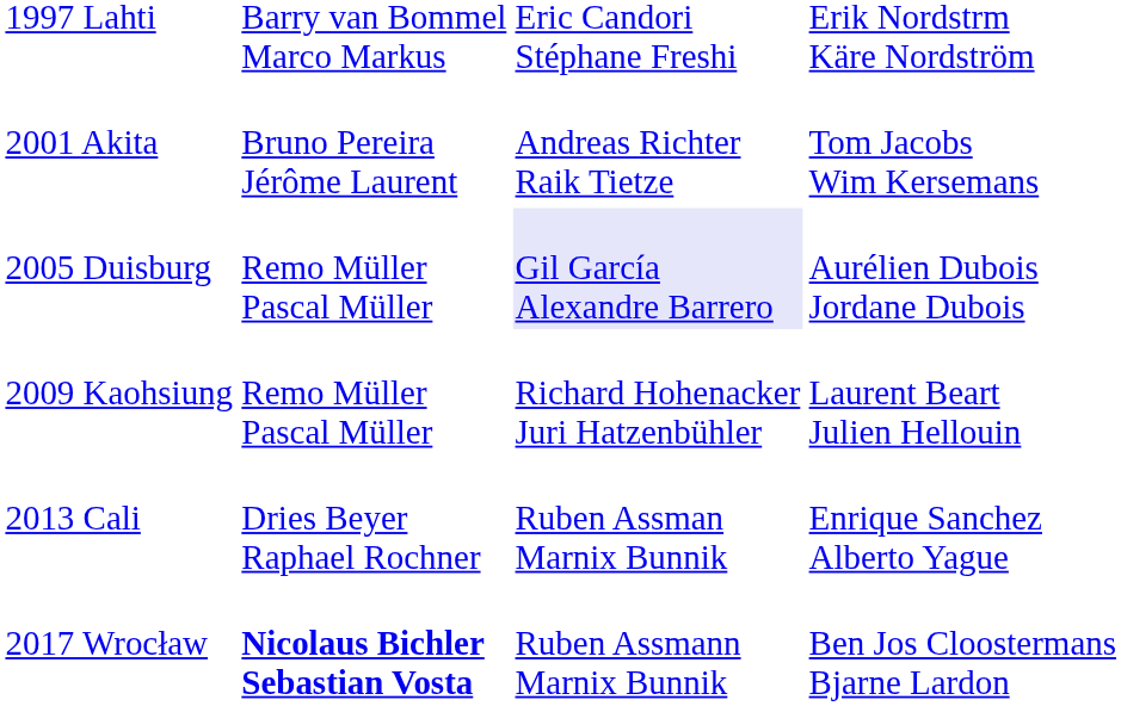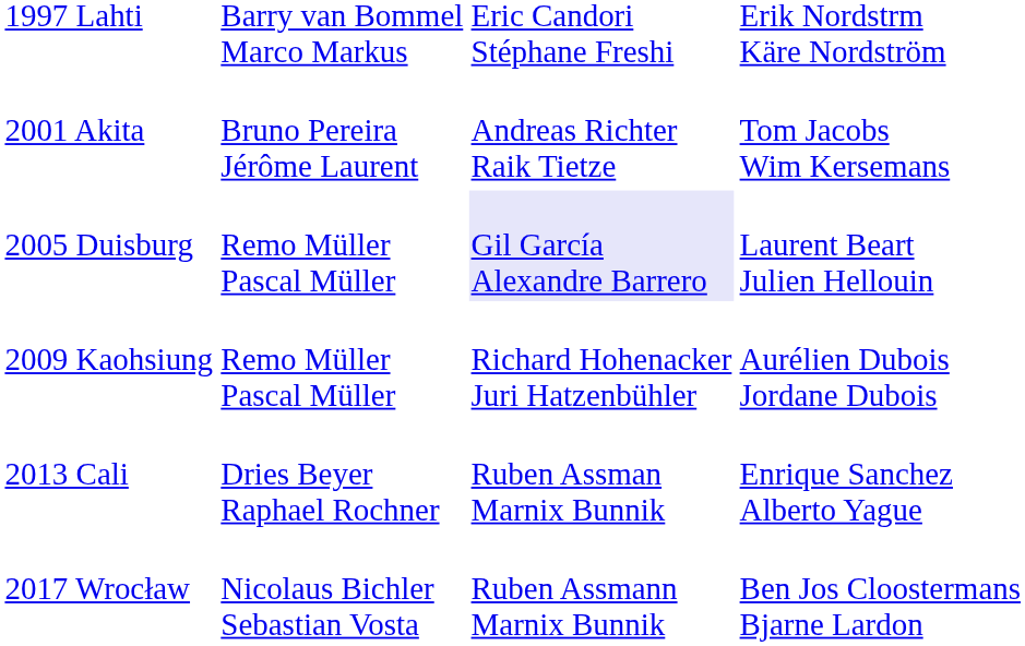2005 Duisburg | column 4: Aurélien Dubois Jordane Dubois -> Laurent Beart Julien Hellouin
2009 Kaohsiung | column 4: Laurent Beart Julien Hellouin -> Aurélien Dubois Jordane Dubois
2017 Wrocław | column 2: bold -> normal
